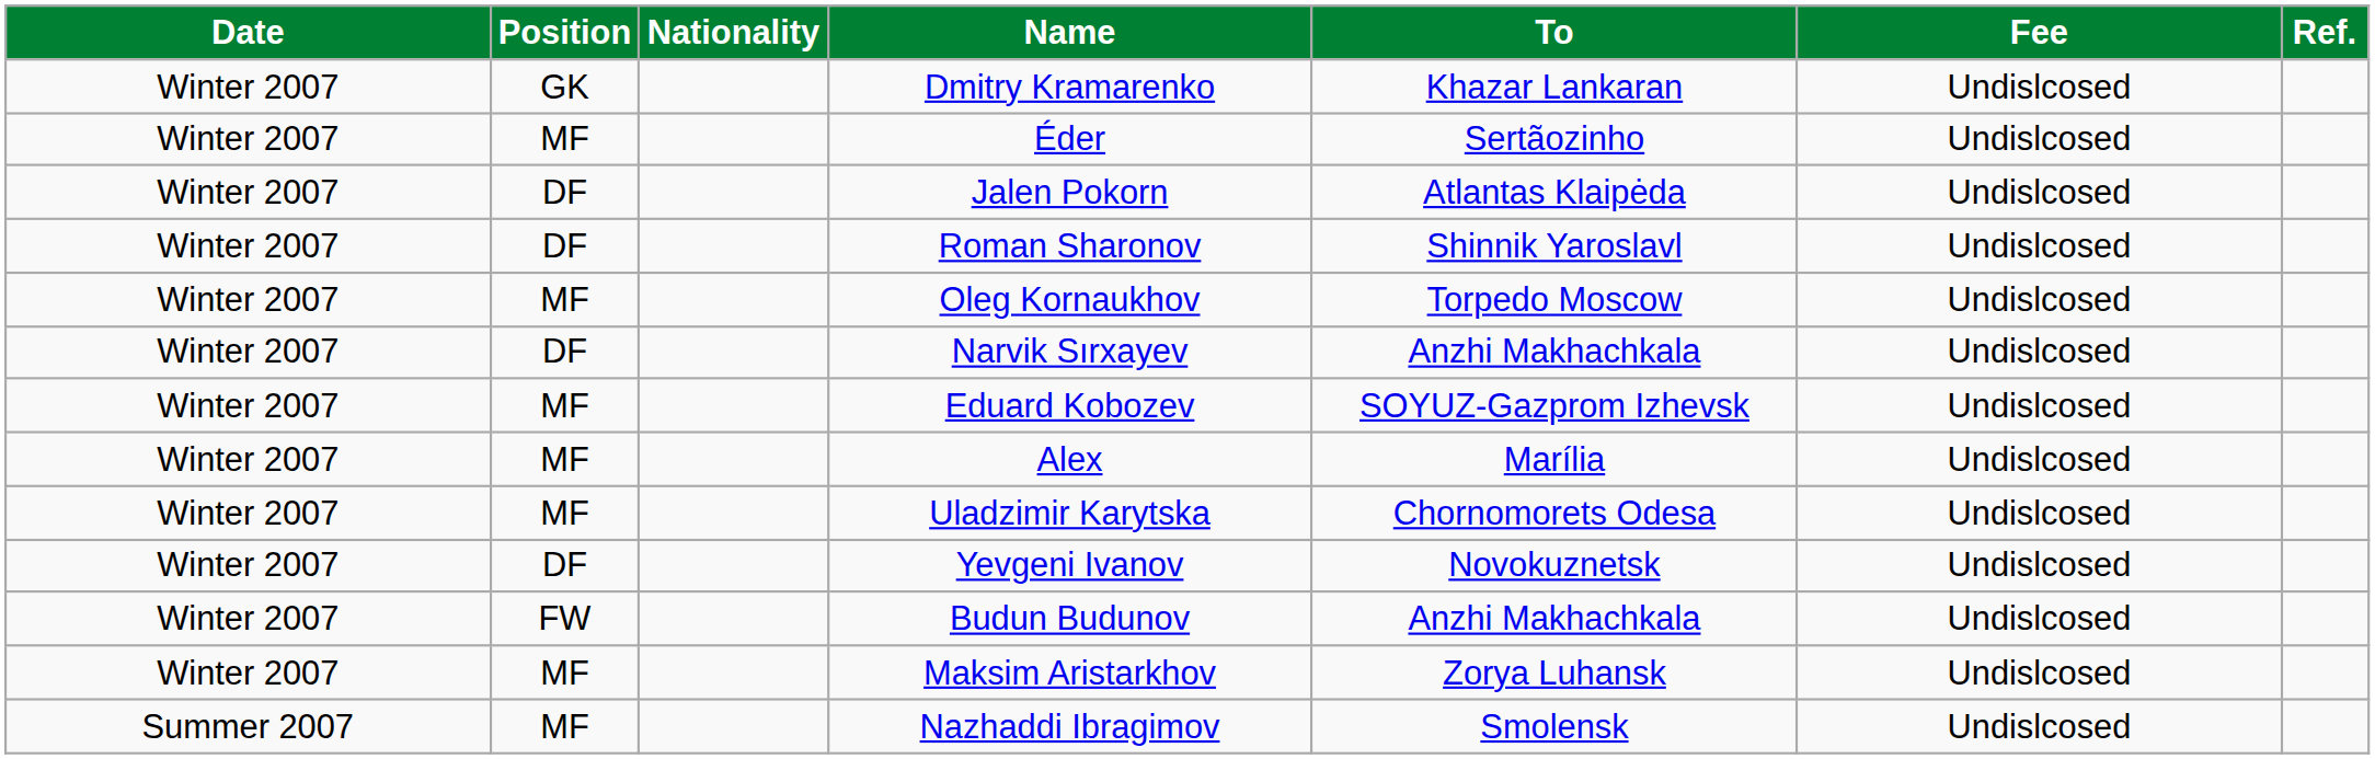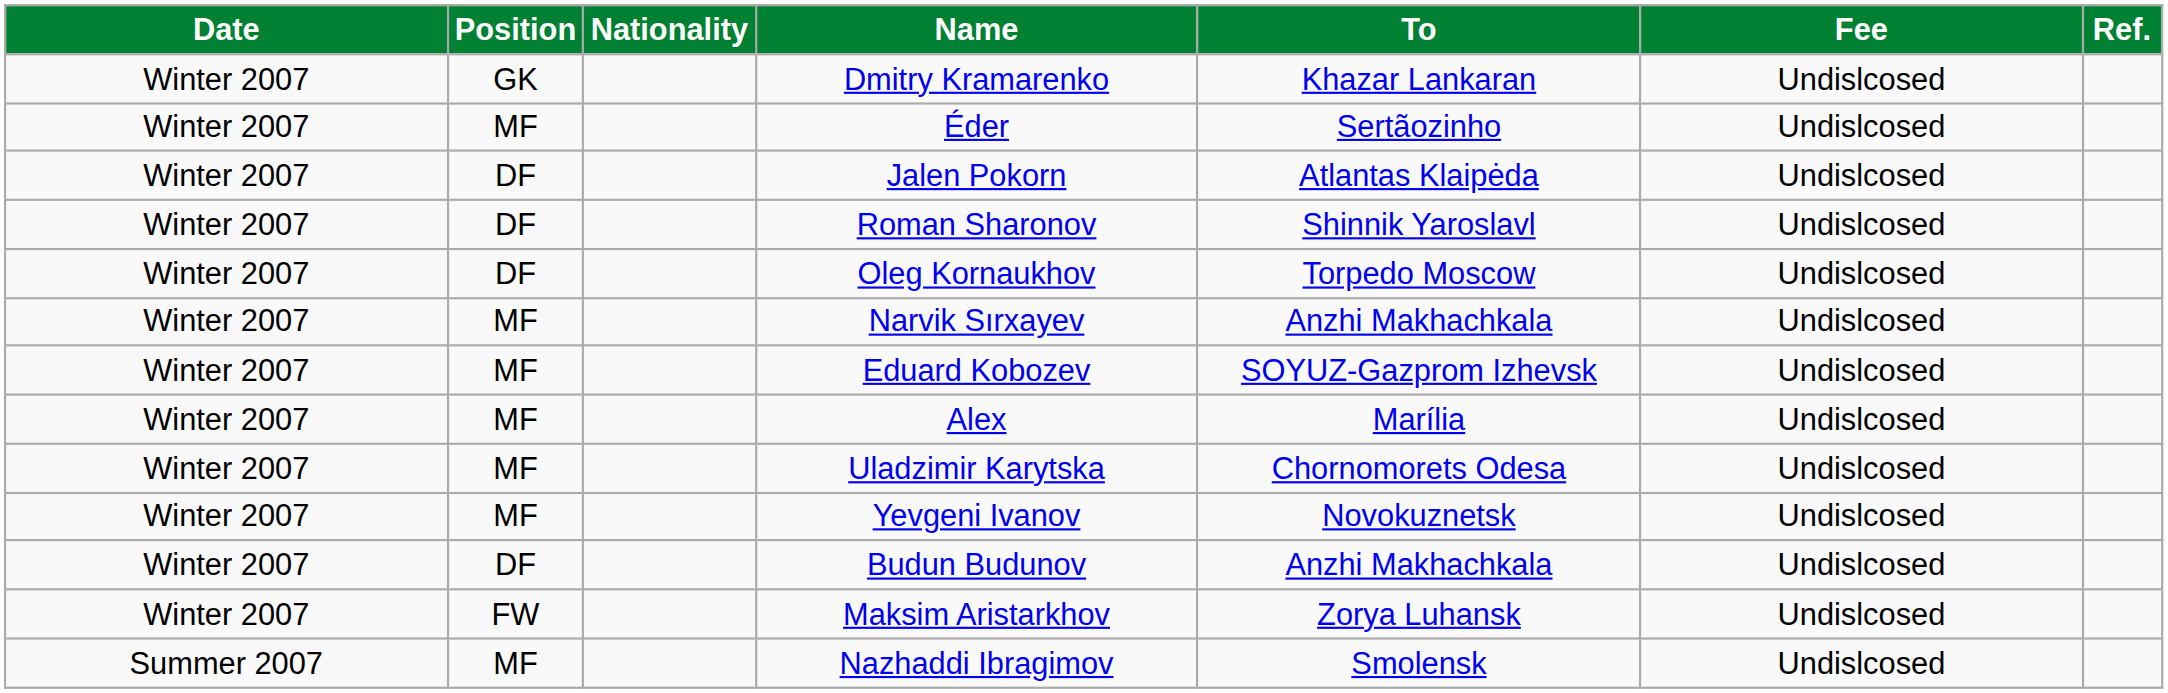Oleg Kornaukhov | Position: MF -> DF
Narvik Sırxayev | Position: DF -> MF
Yevgeni Ivanov | Position: DF -> MF
Budun Budunov | Position: FW -> DF
Maksim Aristarkhov | Position: MF -> FW
